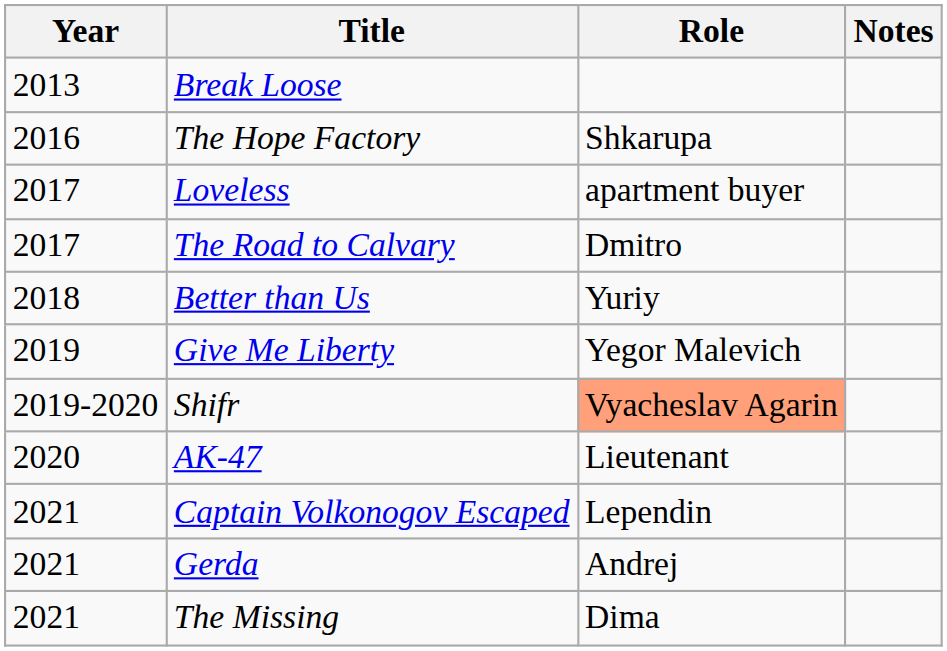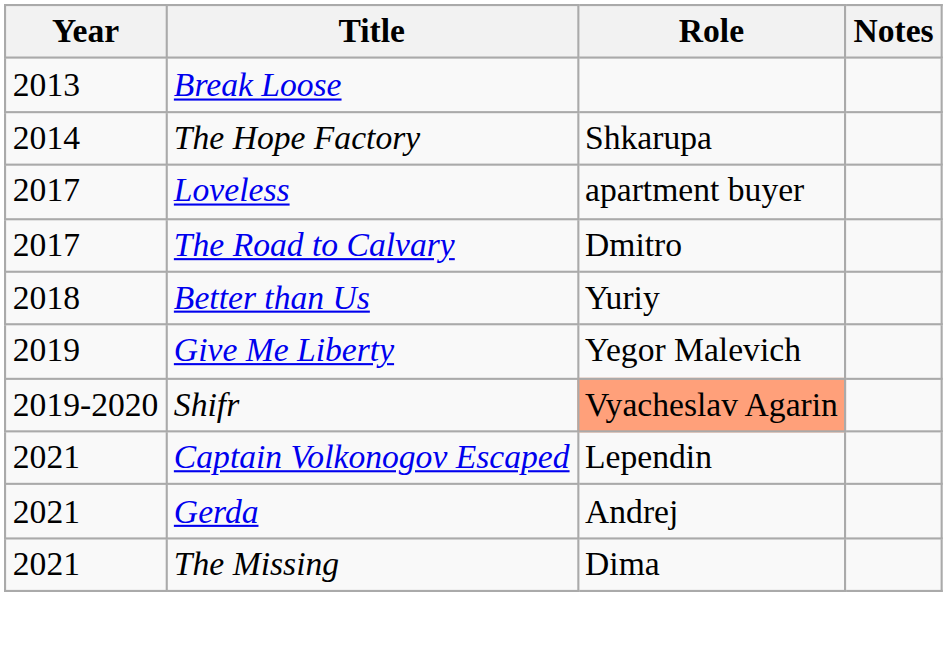The Hope Factory | Year: 2016 -> 2014
- row: 2020 | AK-47 | Lieutenant
